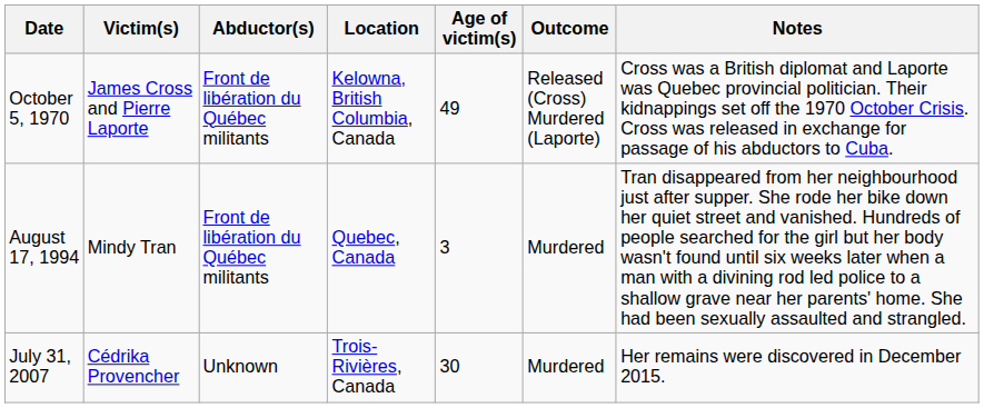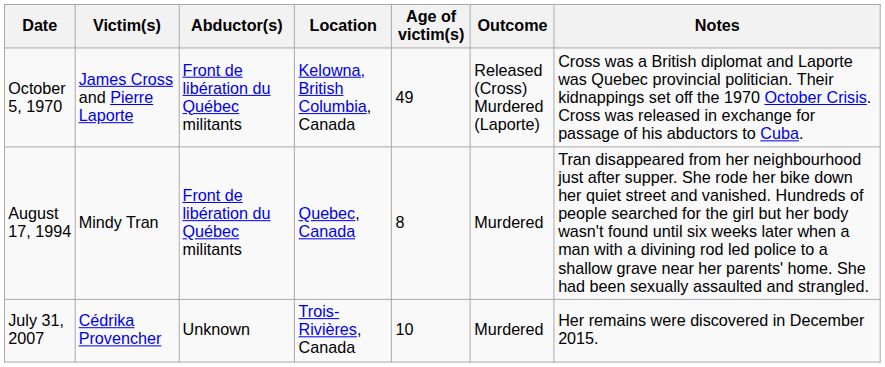August 17, 1994 | Age of victim(s): 3 -> 8
July 31, 2007 | Age of victim(s): 30 -> 10
